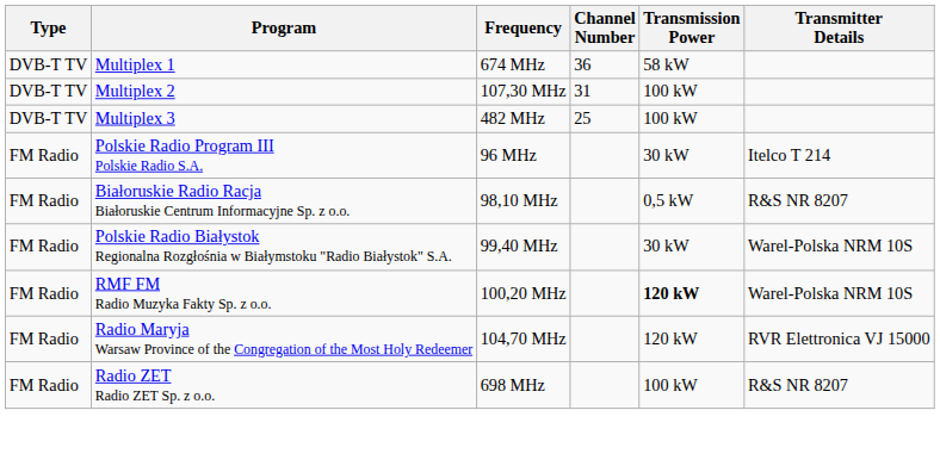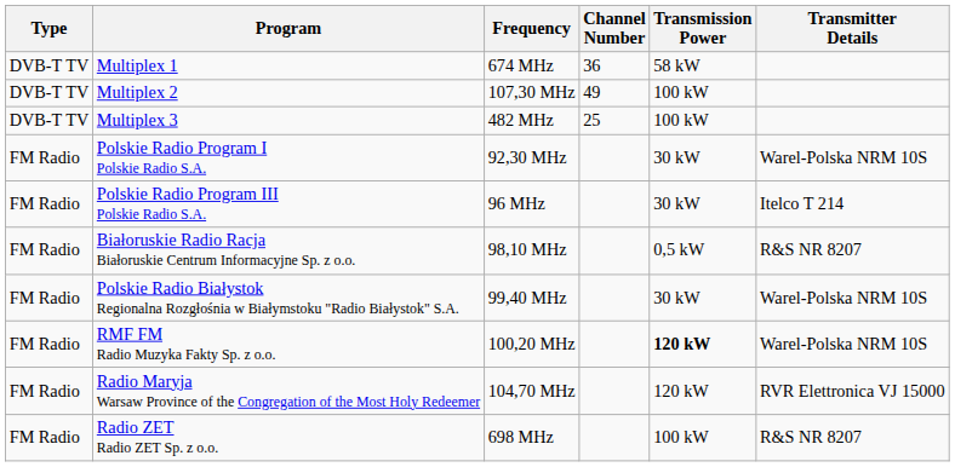Multiplex 2 | Channel Number: 31 -> 49
+ row: FM Radio | Polskie Radio Program I Polskie Radio S.A. | 92,30 MHz | 30 kW | Warel-Polska NRM 10S
